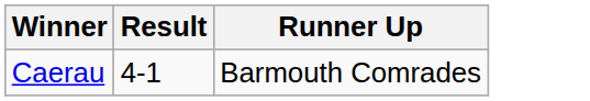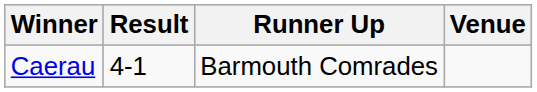+ column: Venue
